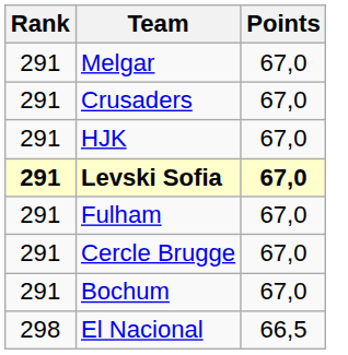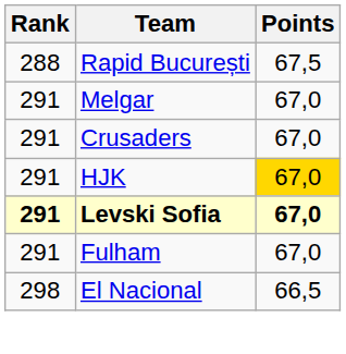+ row: 288 | Rapid București | 67,5
HJK | Points: no background -> gold background
- row: 291 | Cercle Brugge | 67,0
- row: 291 | Bochum | 67,0
